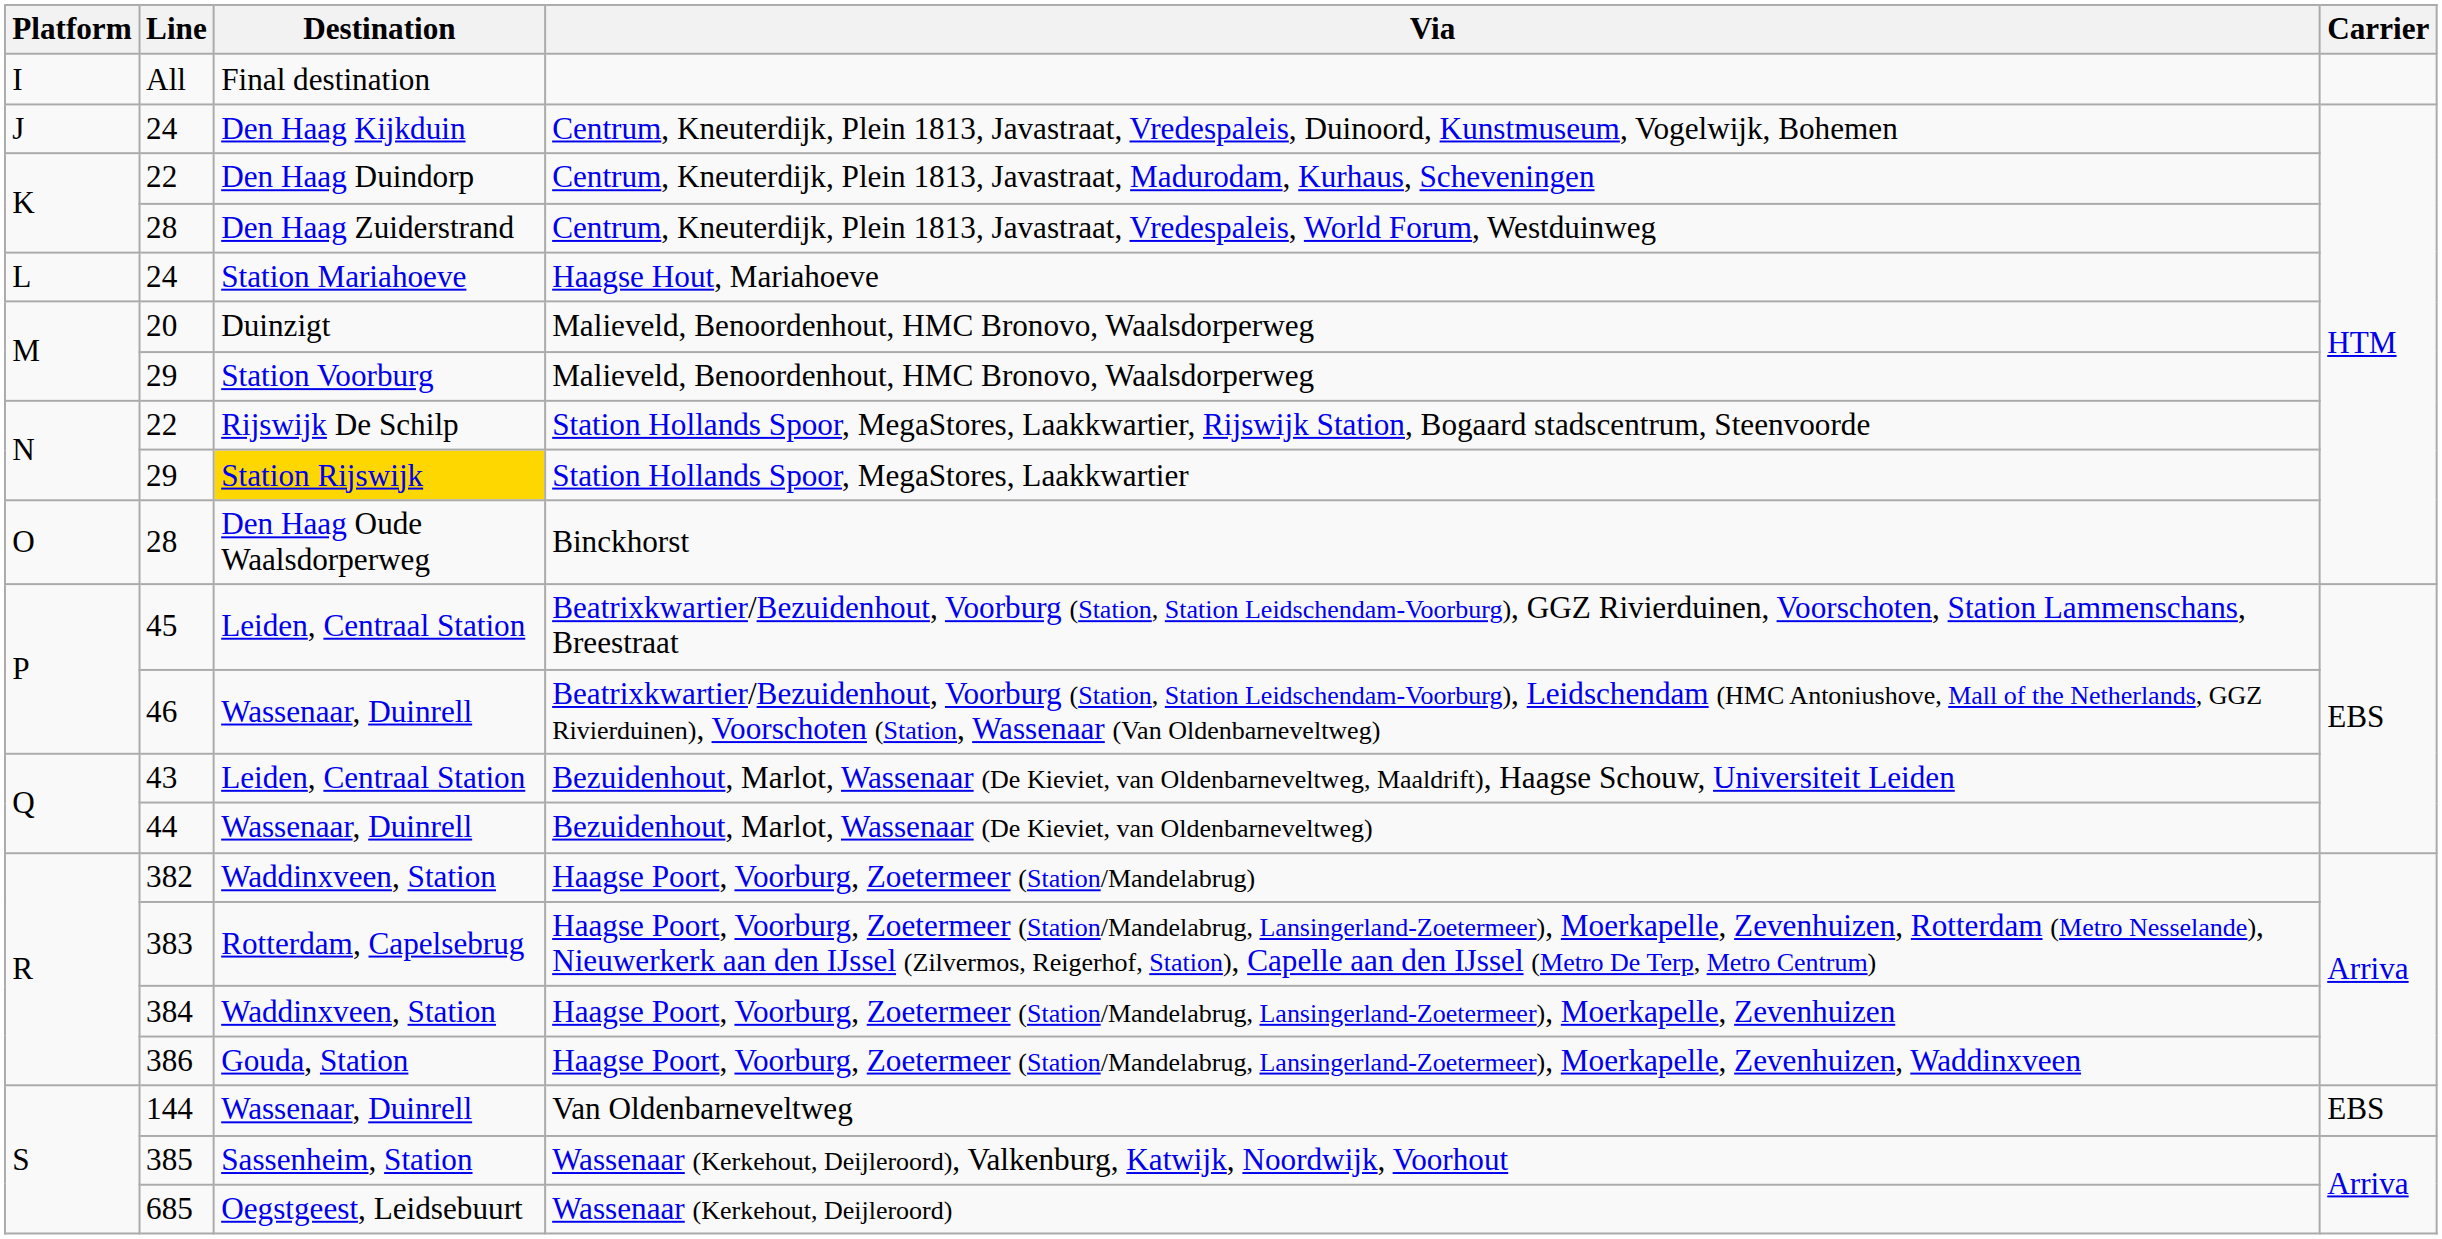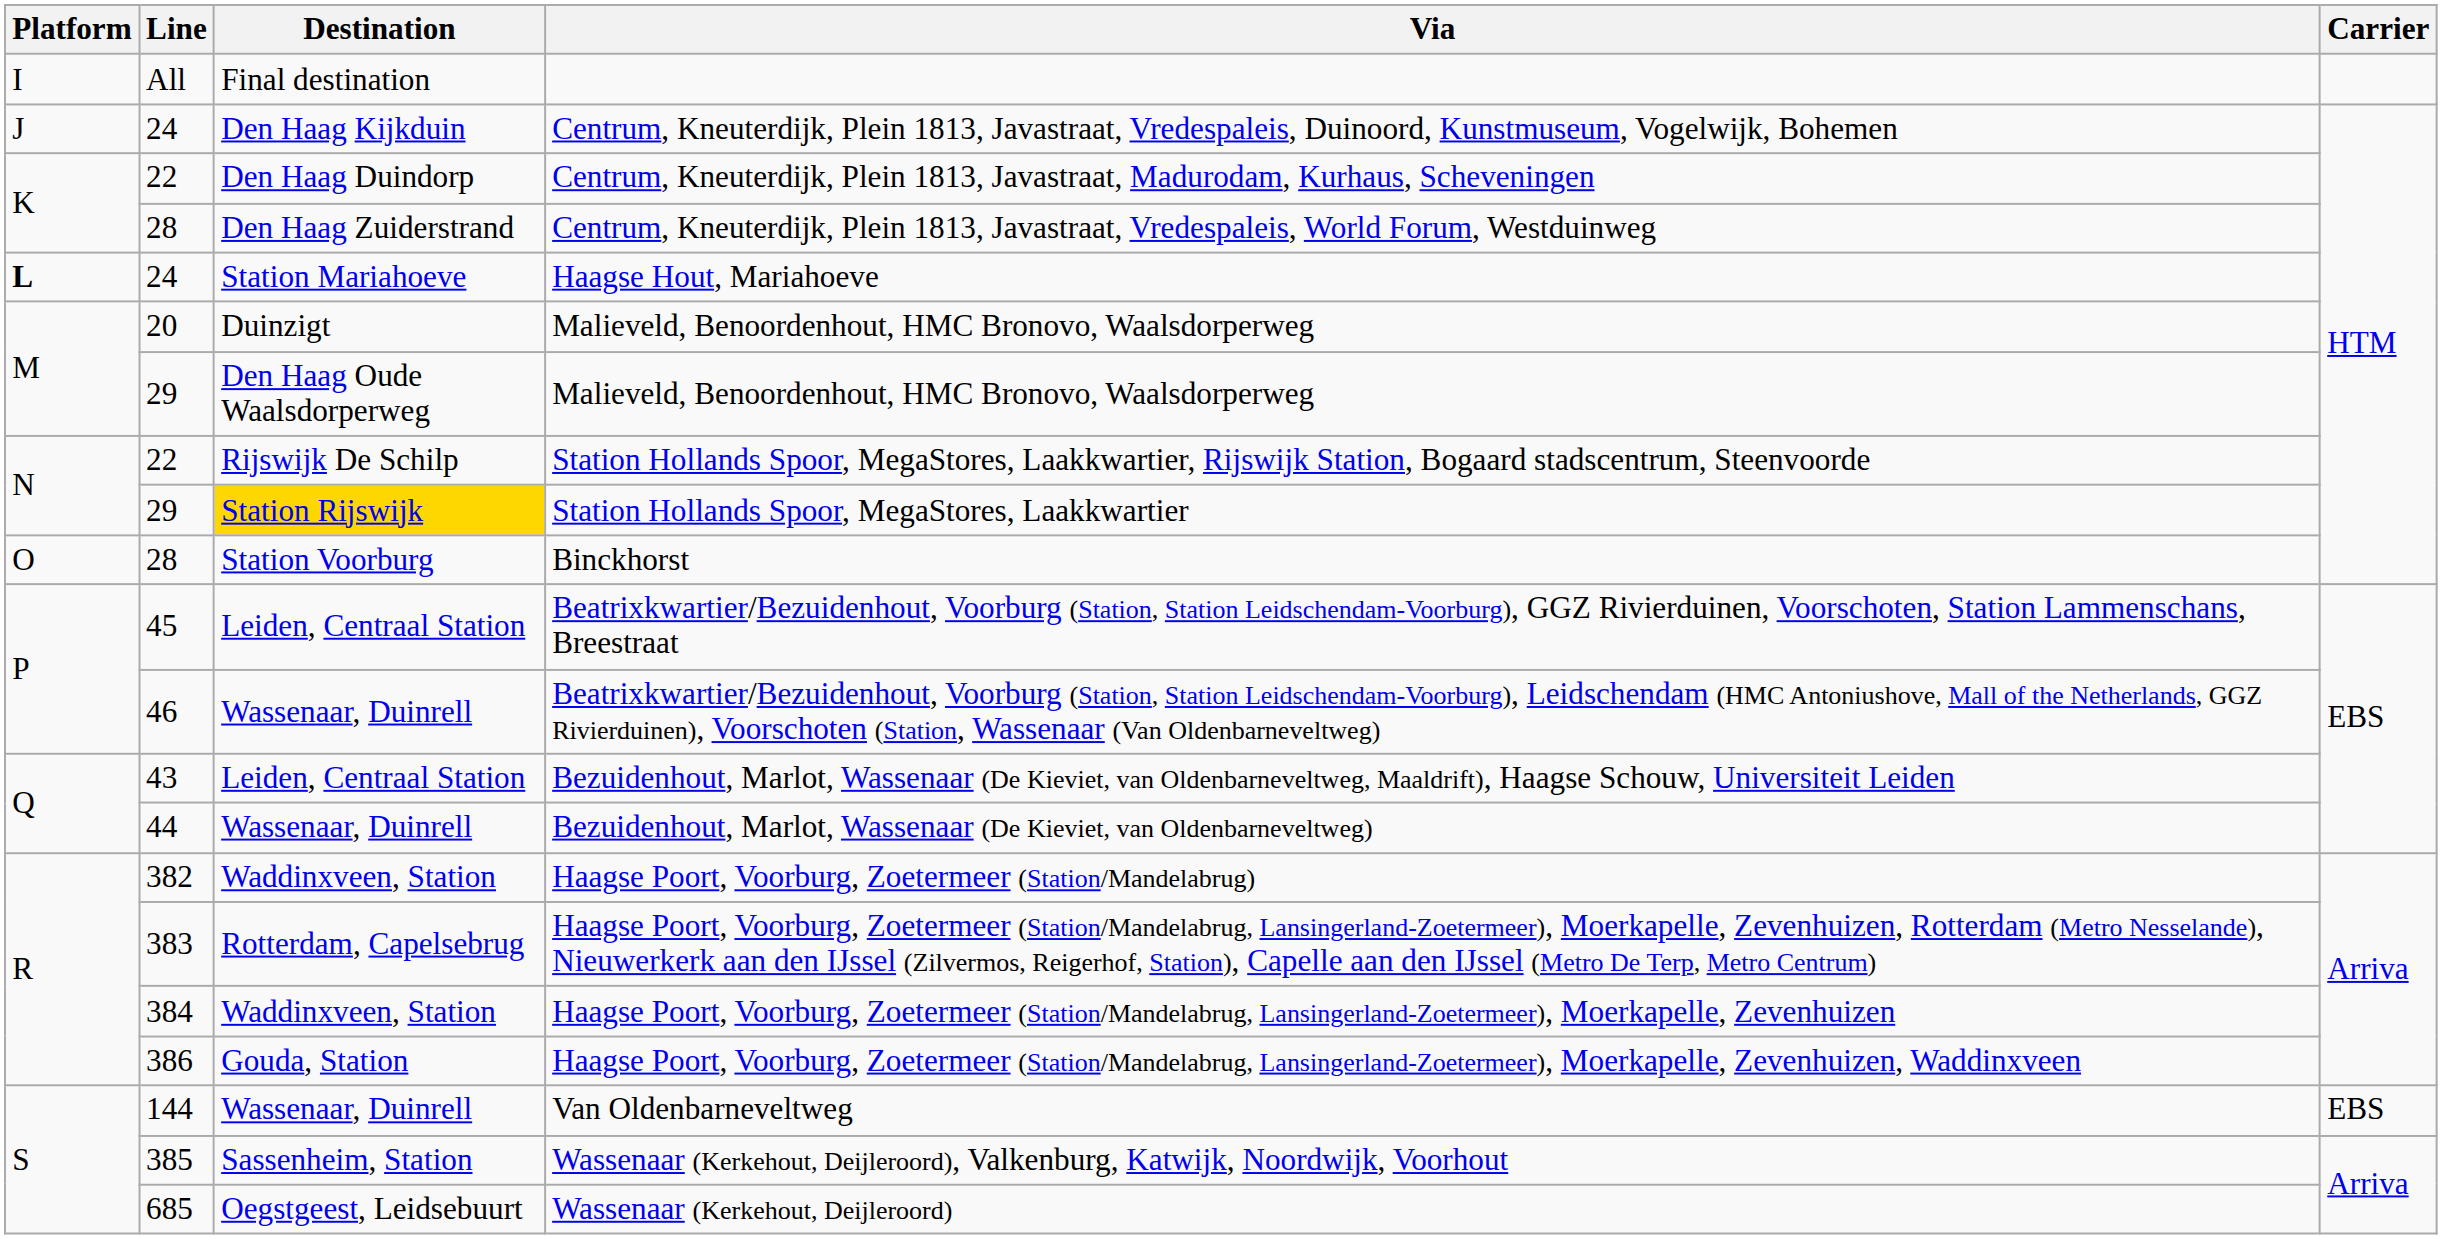Haagse Hout, Mariahoeve | Platform: normal -> bold
29 / Malieveld, Benoordenhout, HMC Bronovo, Waalsdorperweg | Destination: Station Voorburg -> Den Haag Oude Waalsdorperweg
Binckhorst | Destination: Den Haag Oude Waalsdorperweg -> Station Voorburg
